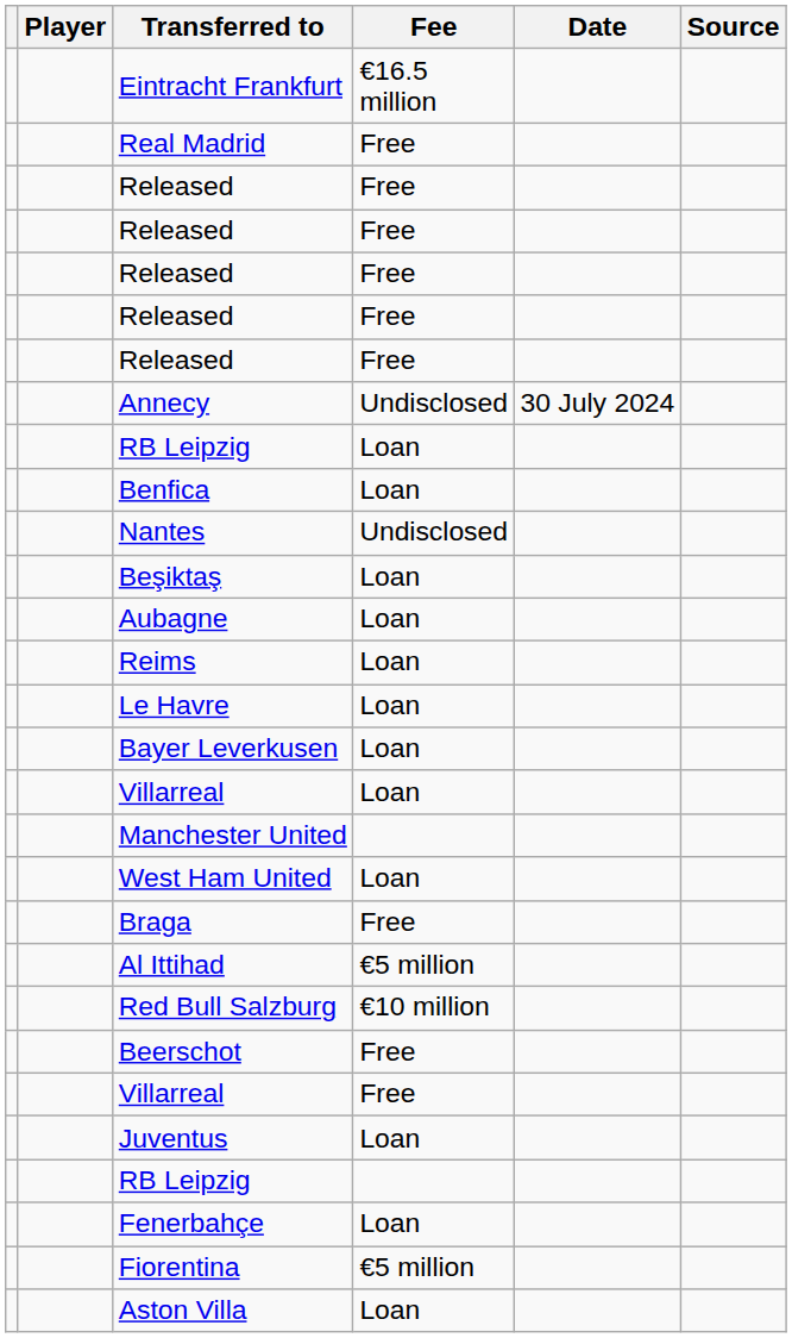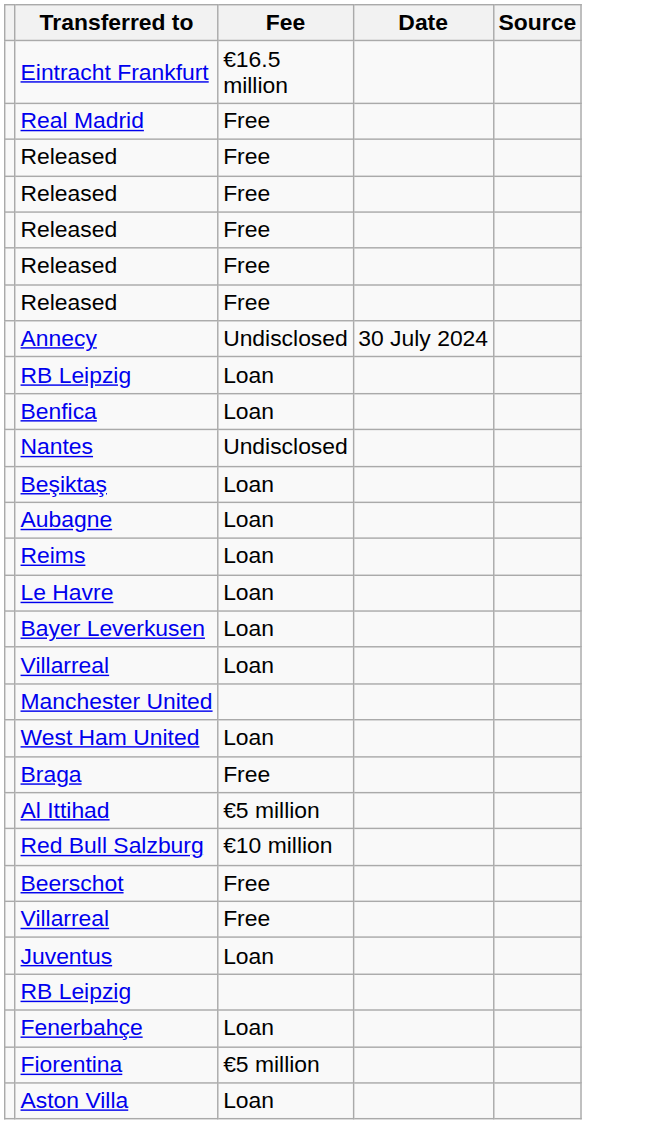- column: Player
